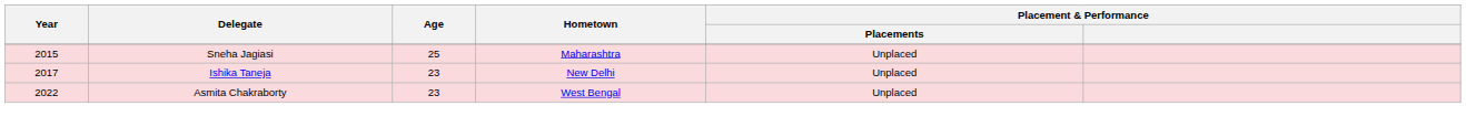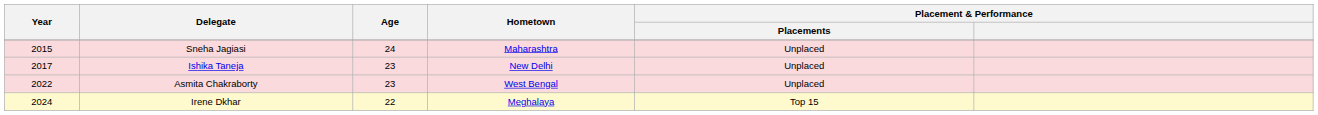Sneha Jagiasi | Age: 25 -> 24
+ row: 2024 | Irene Dkhar | 22 | Meghalaya | Top 15
